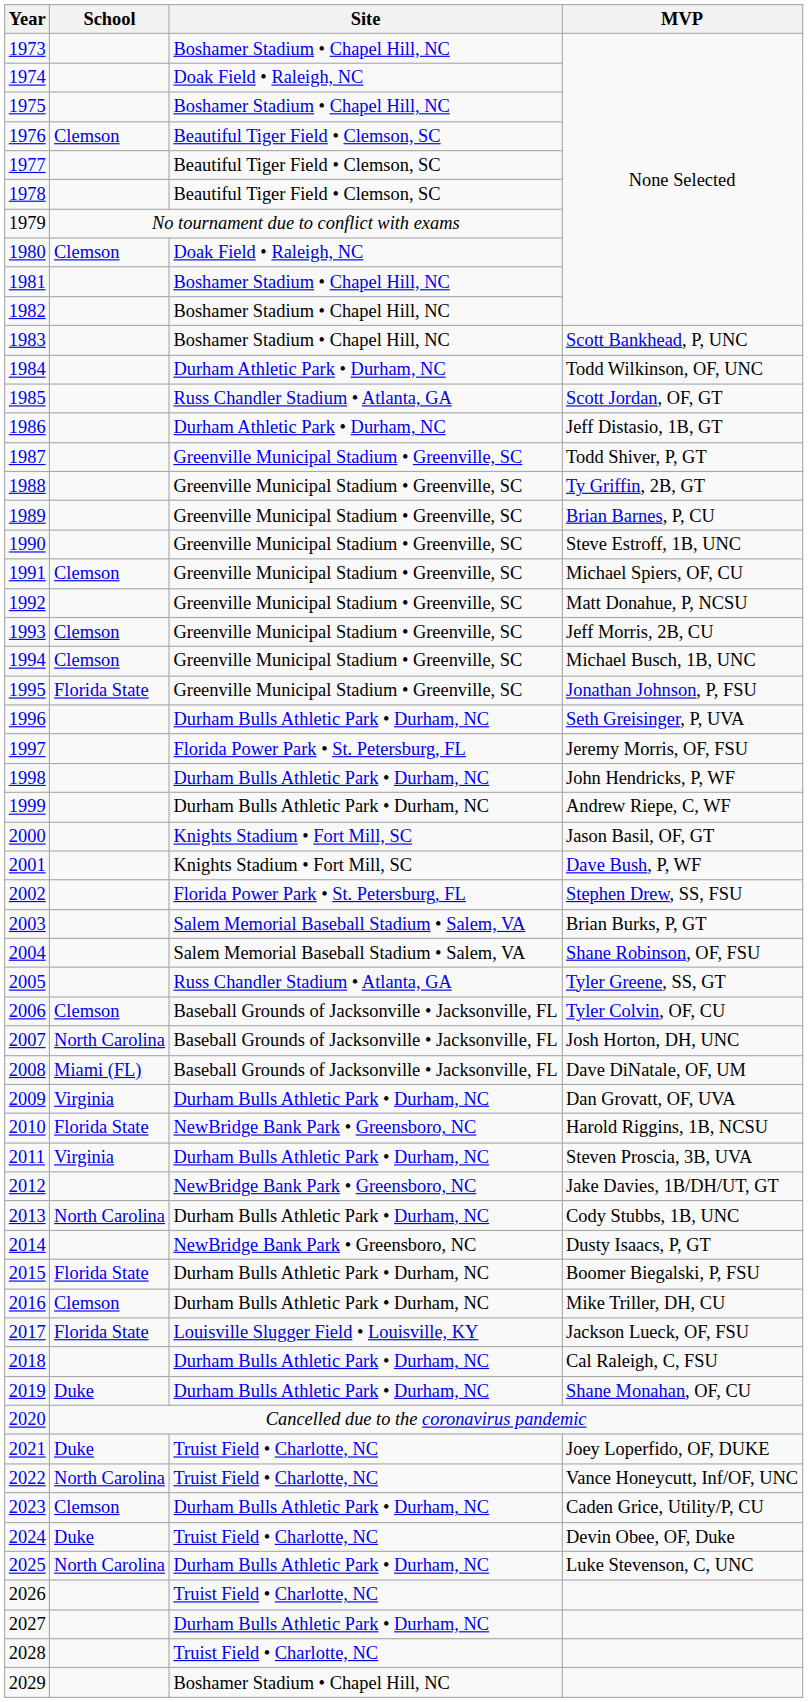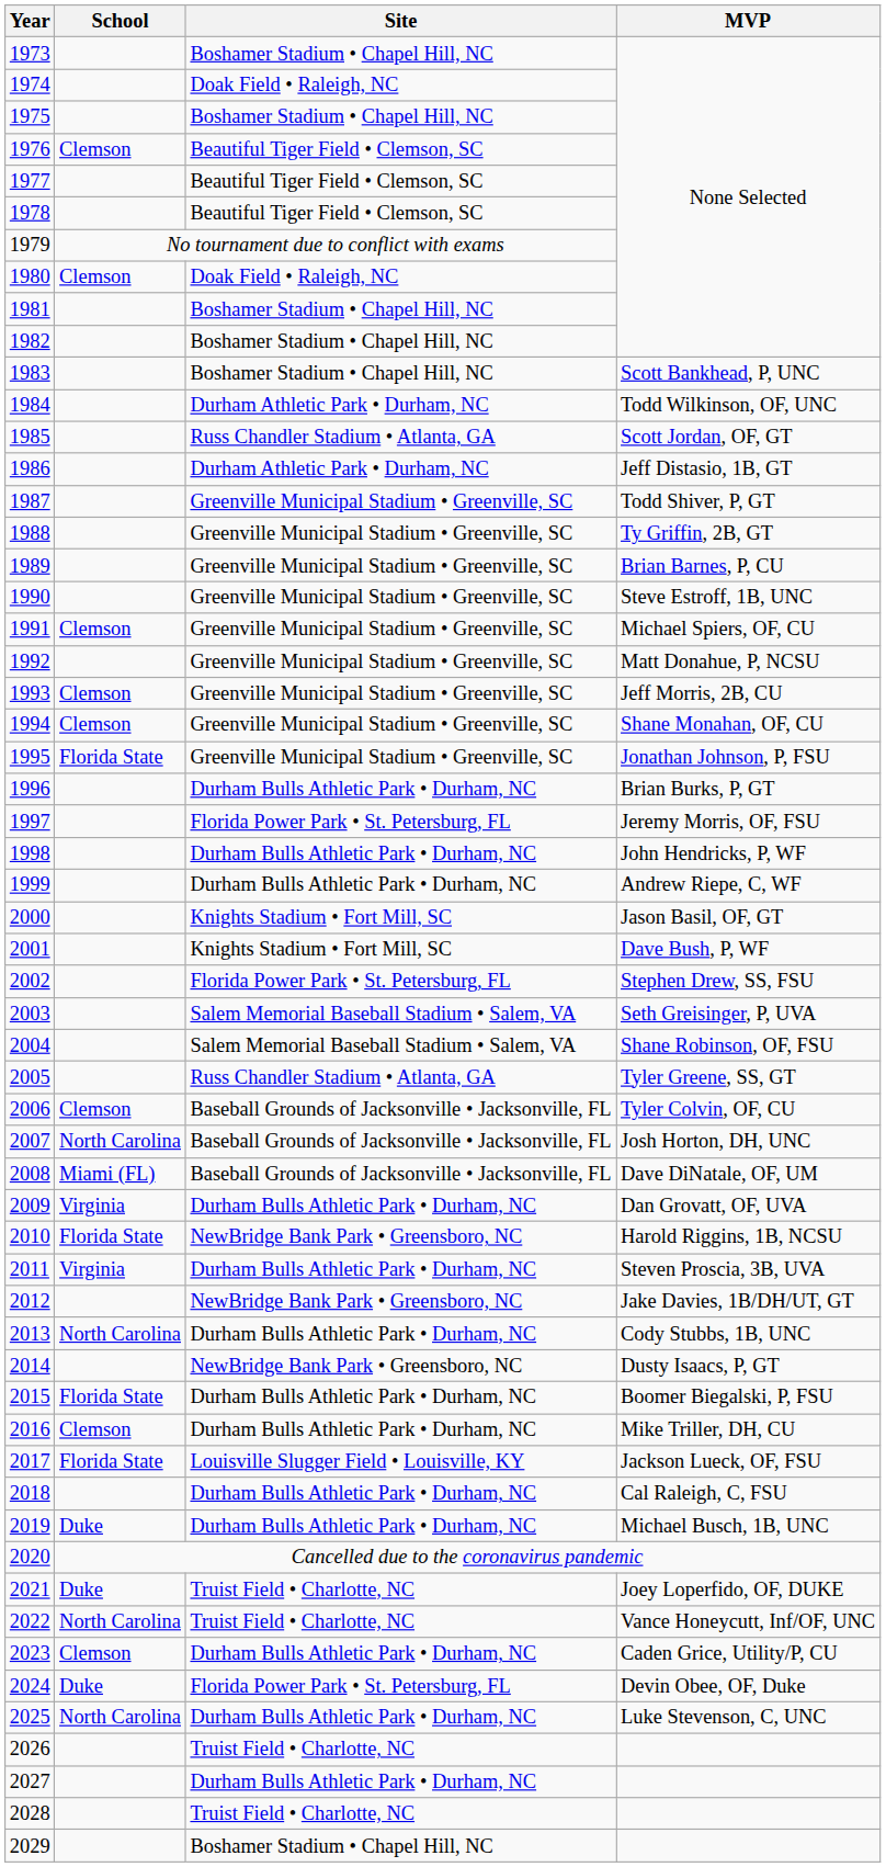1994 | MVP: Michael Busch, 1B, UNC -> Shane Monahan, OF, CU
1996 | MVP: Seth Greisinger, P, UVA -> Brian Burks, P, GT
2003 | MVP: Brian Burks, P, GT -> Seth Greisinger, P, UVA
2019 | MVP: Shane Monahan, OF, CU -> Michael Busch, 1B, UNC
2024 | Site: Truist Field • Charlotte, NC -> Florida Power Park • St. Petersburg, FL
